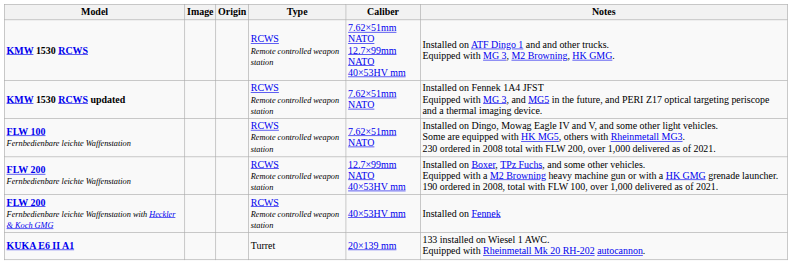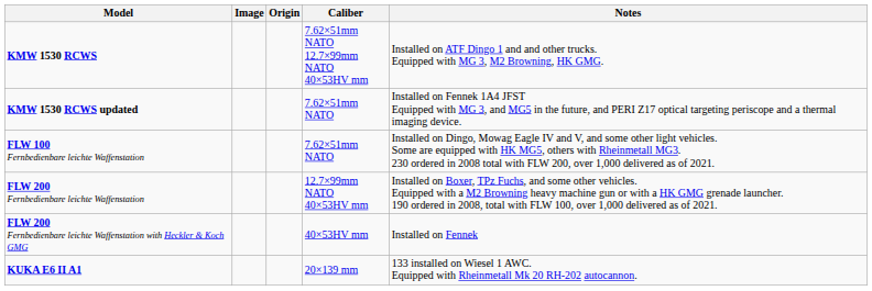- column: Type | RCWS Remote controlled weapon station | RCWS Remote controlled weapon station | RCWS Remote controlled weapon station | RCWS Remote controlled weapon station | RCWS Remote controlled weapon station | Turret
